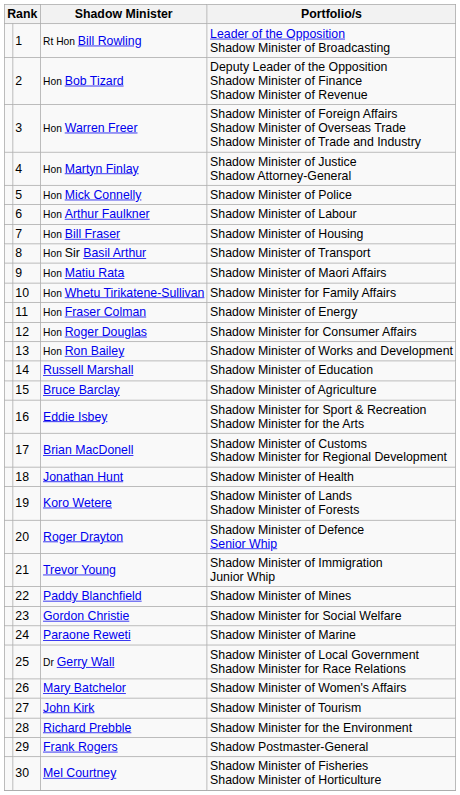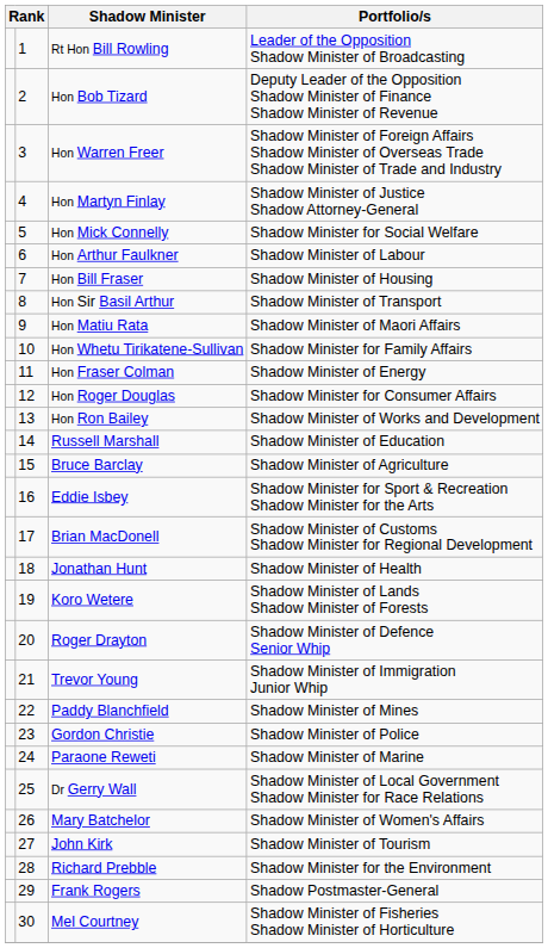Hon Mick Connelly | Portfolio/s: Shadow Minister of Police -> Shadow Minister for Social Welfare
Gordon Christie | Portfolio/s: Shadow Minister for Social Welfare -> Shadow Minister of Police
